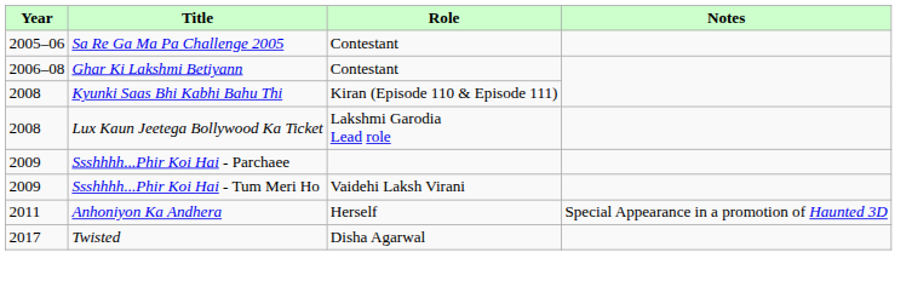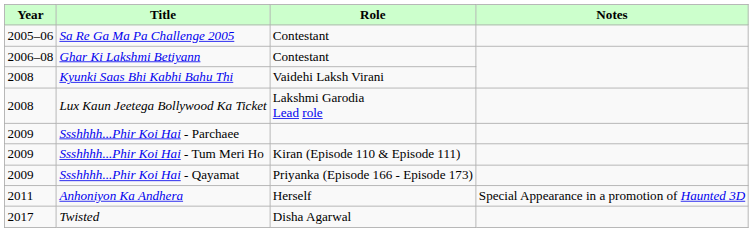Kyunki Saas Bhi Kabhi Bahu Thi | Role: Kiran (Episode 110 & Episode 111) -> Vaidehi Laksh Virani
Ssshhhh...Phir Koi Hai - Tum Meri Ho | Role: Vaidehi Laksh Virani -> Kiran (Episode 110 & Episode 111)
+ row: 2009 | Ssshhhh...Phir Koi Hai - Qayamat | Priyanka (Episode 166 - Episode 173)
